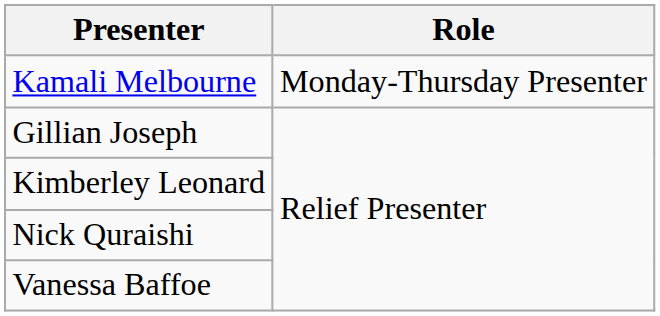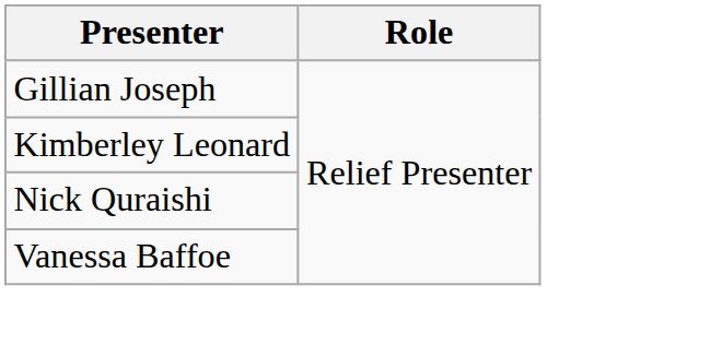- row: Kamali Melbourne | Monday-Thursday Presenter
